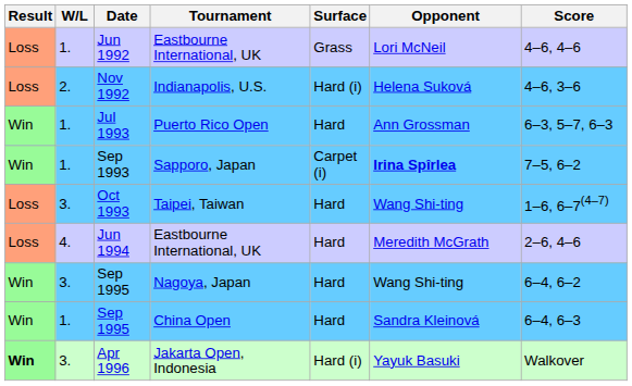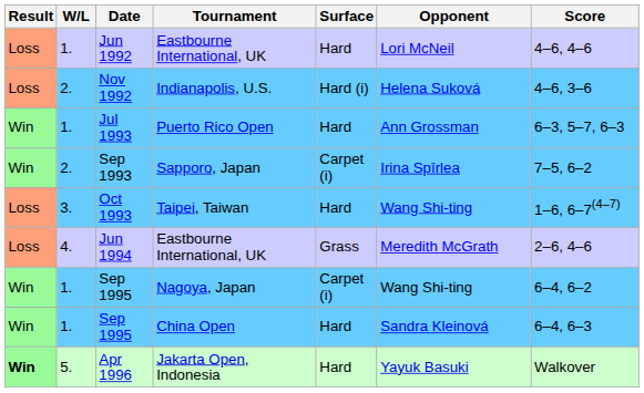Jun 1992 | Surface: Grass -> Hard
Sep 1993 | W/L: 1. -> 2.
Sep 1993 | Opponent: bold -> normal
Jun 1994 | Surface: Hard -> Grass
Sep 1995 / Nagoya, Japan | W/L: 3. -> 1.
Sep 1995 / Nagoya, Japan | Surface: Hard -> Carpet (i)
Apr 1996 | W/L: 3. -> 5.
Apr 1996 | Surface: Hard (i) -> Hard
